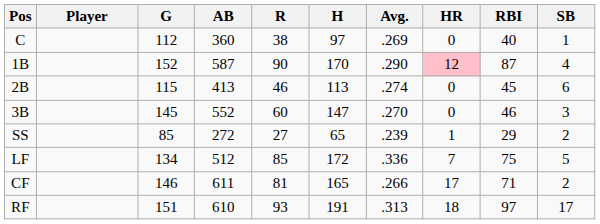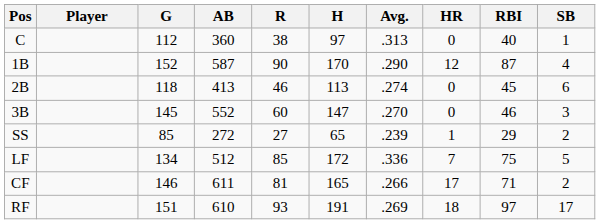C | Avg.: .269 -> .313
1B | HR: pink background -> no background
2B | G: 115 -> 118
RF | Avg.: .313 -> .269
